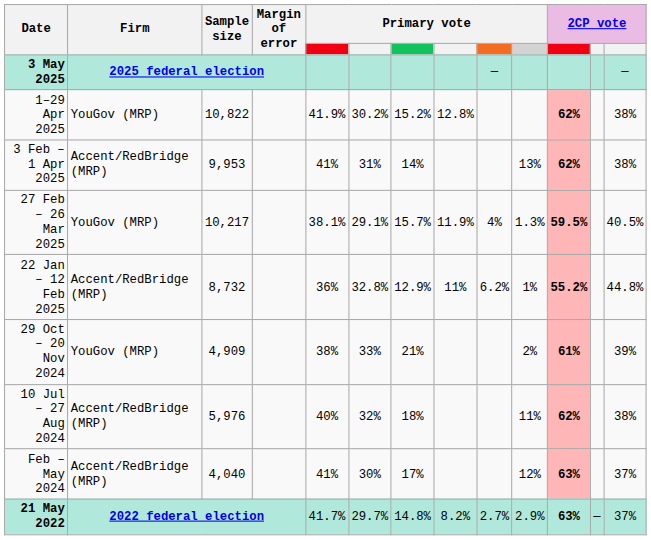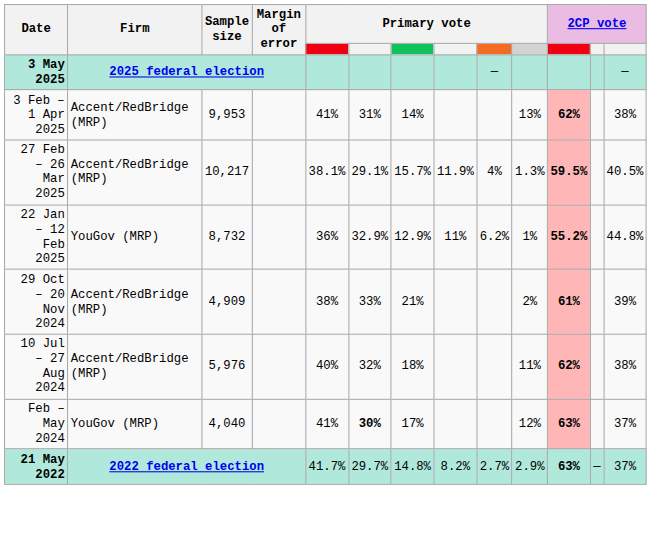- row: 1–29 Apr 2025 | YouGov (MRP) | 10,822 | 41.9% | 30.2% | 15.2% | 12.8% | 62% | 38%
27 Feb – 26 Mar 2025 | Firm: YouGov (MRP) -> Accent/RedBridge (MRP)
22 Jan – 12 Feb 2025 | Firm: Accent/RedBridge (MRP) -> YouGov (MRP)
22 Jan – 12 Feb 2025 | column 6: 32.8% -> 32.9%
29 Oct – 20 Nov 2024 | Firm: YouGov (MRP) -> Accent/RedBridge (MRP)
Feb – May 2024 | Firm: Accent/RedBridge (MRP) -> YouGov (MRP)
Feb – May 2024 | column 6: normal -> bold
